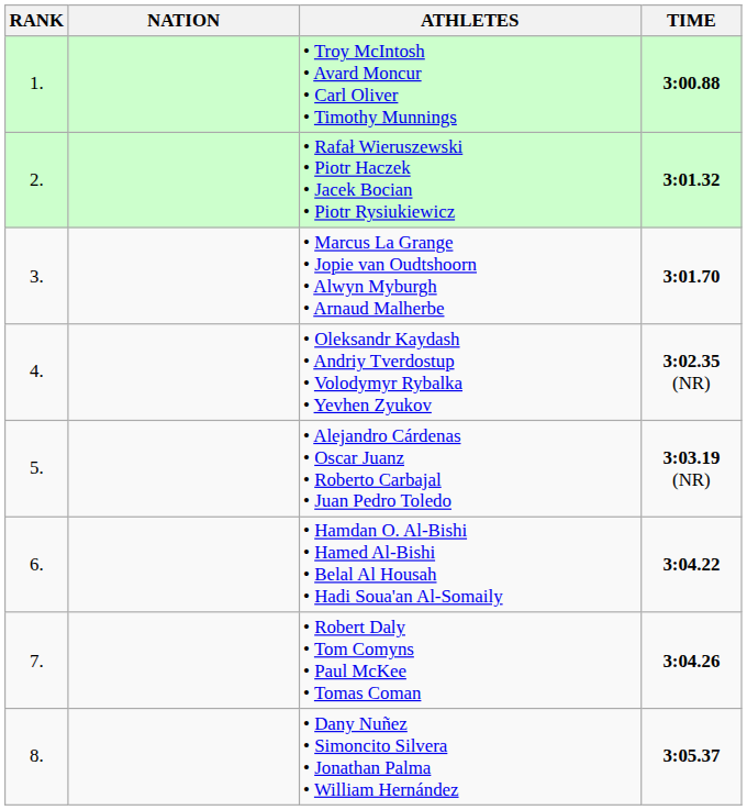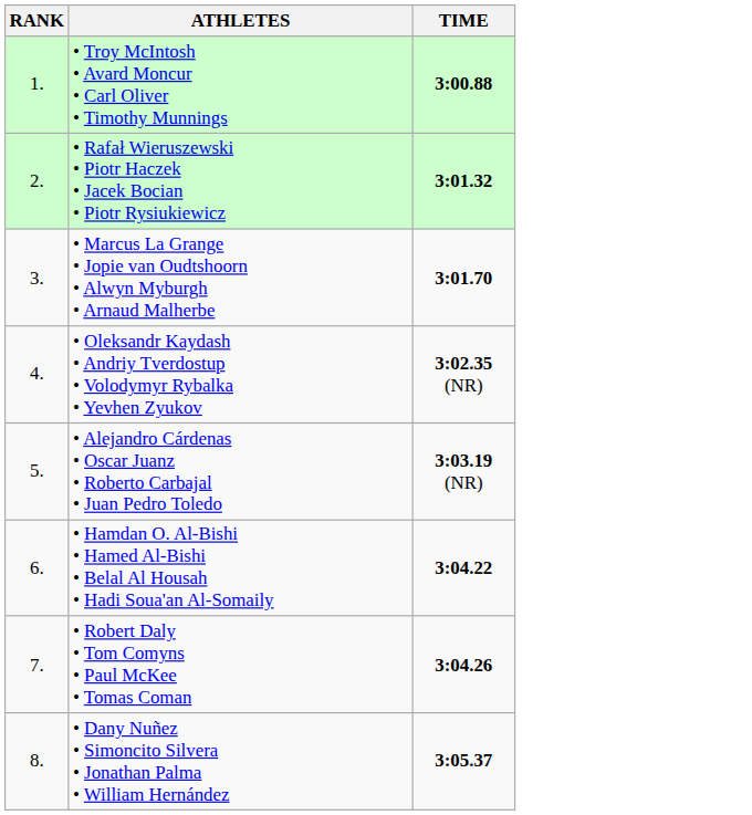- column: NATION
